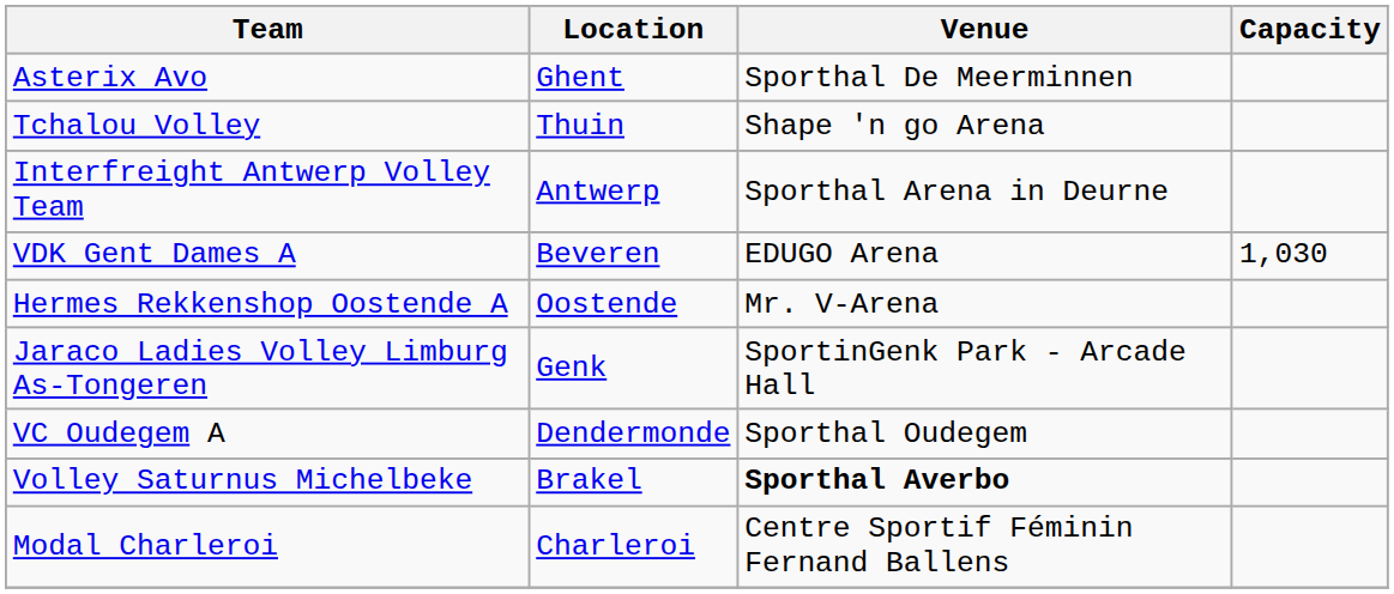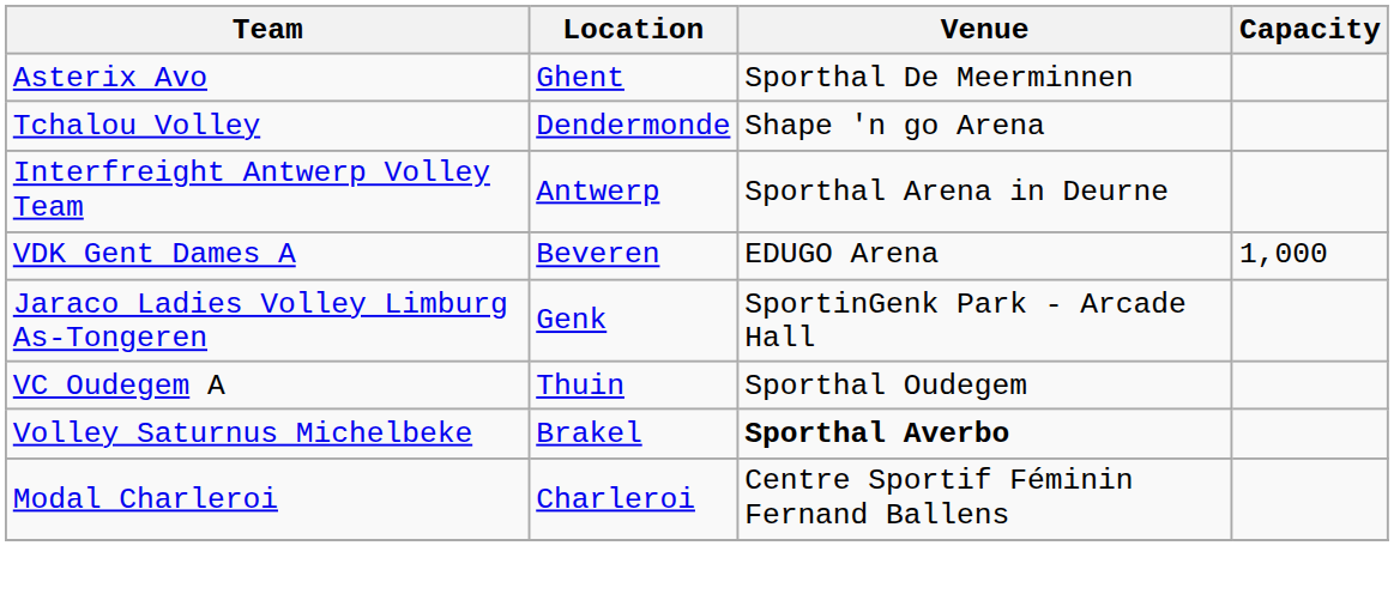Tchalou Volley | Location: Thuin -> Dendermonde
VDK Gent Dames A | Capacity: 1,030 -> 1,000
- row: Hermes Rekkenshop Oostende A | Oostende | Mr. V-Arena
VC Oudegem A | Location: Dendermonde -> Thuin
